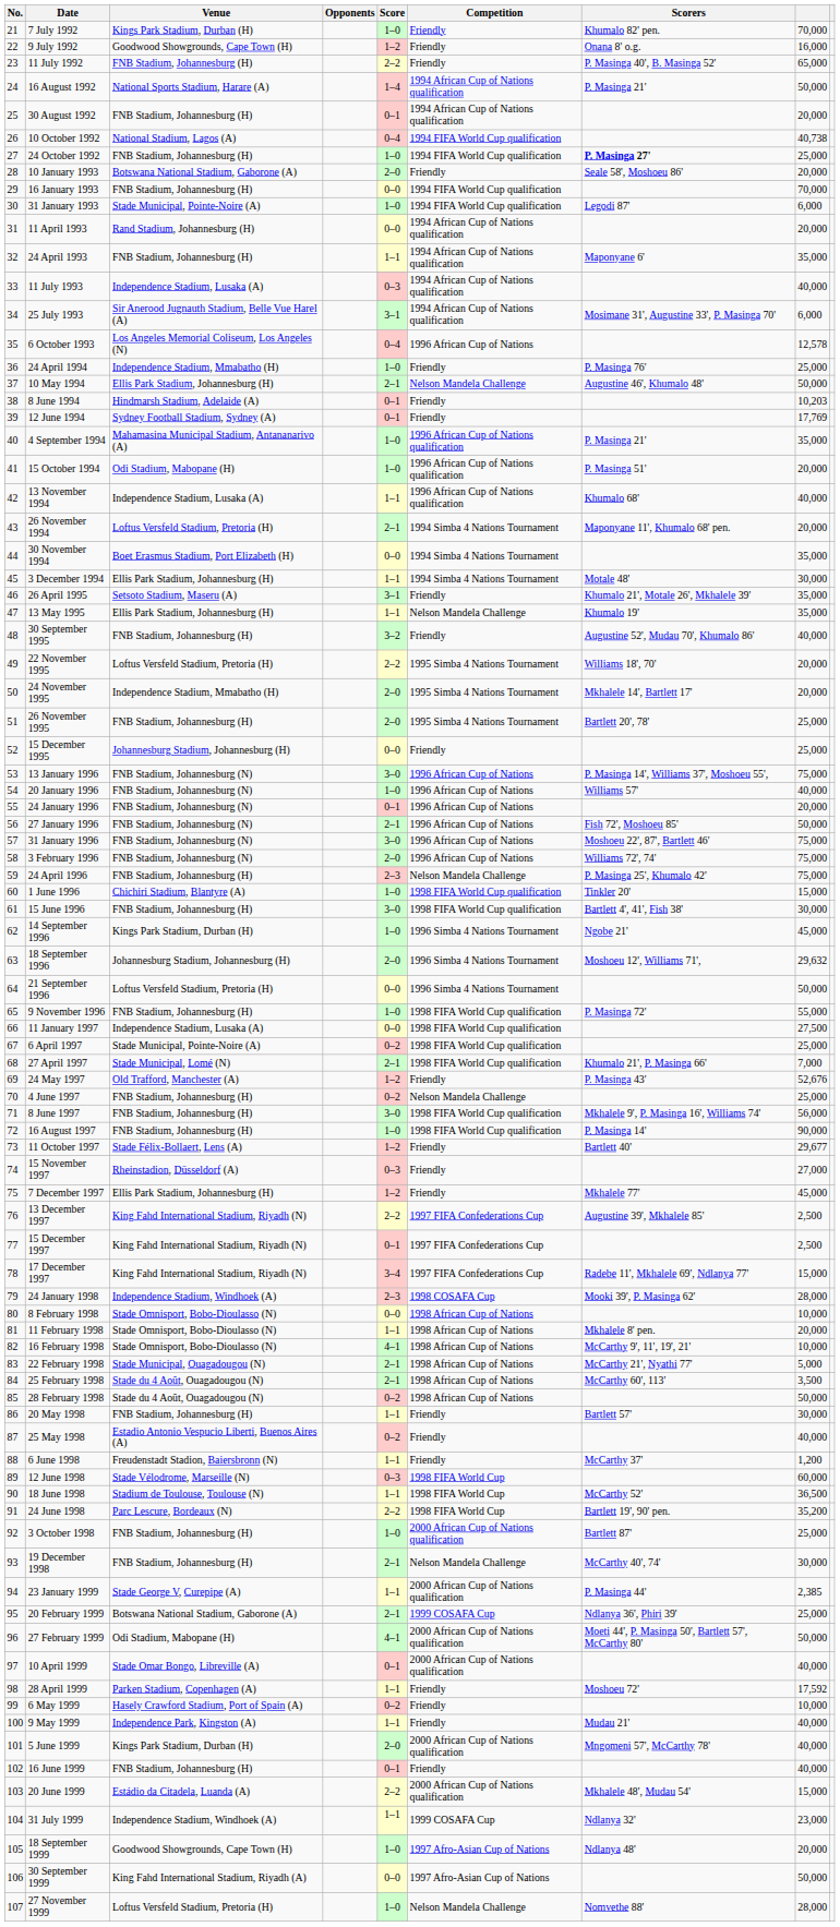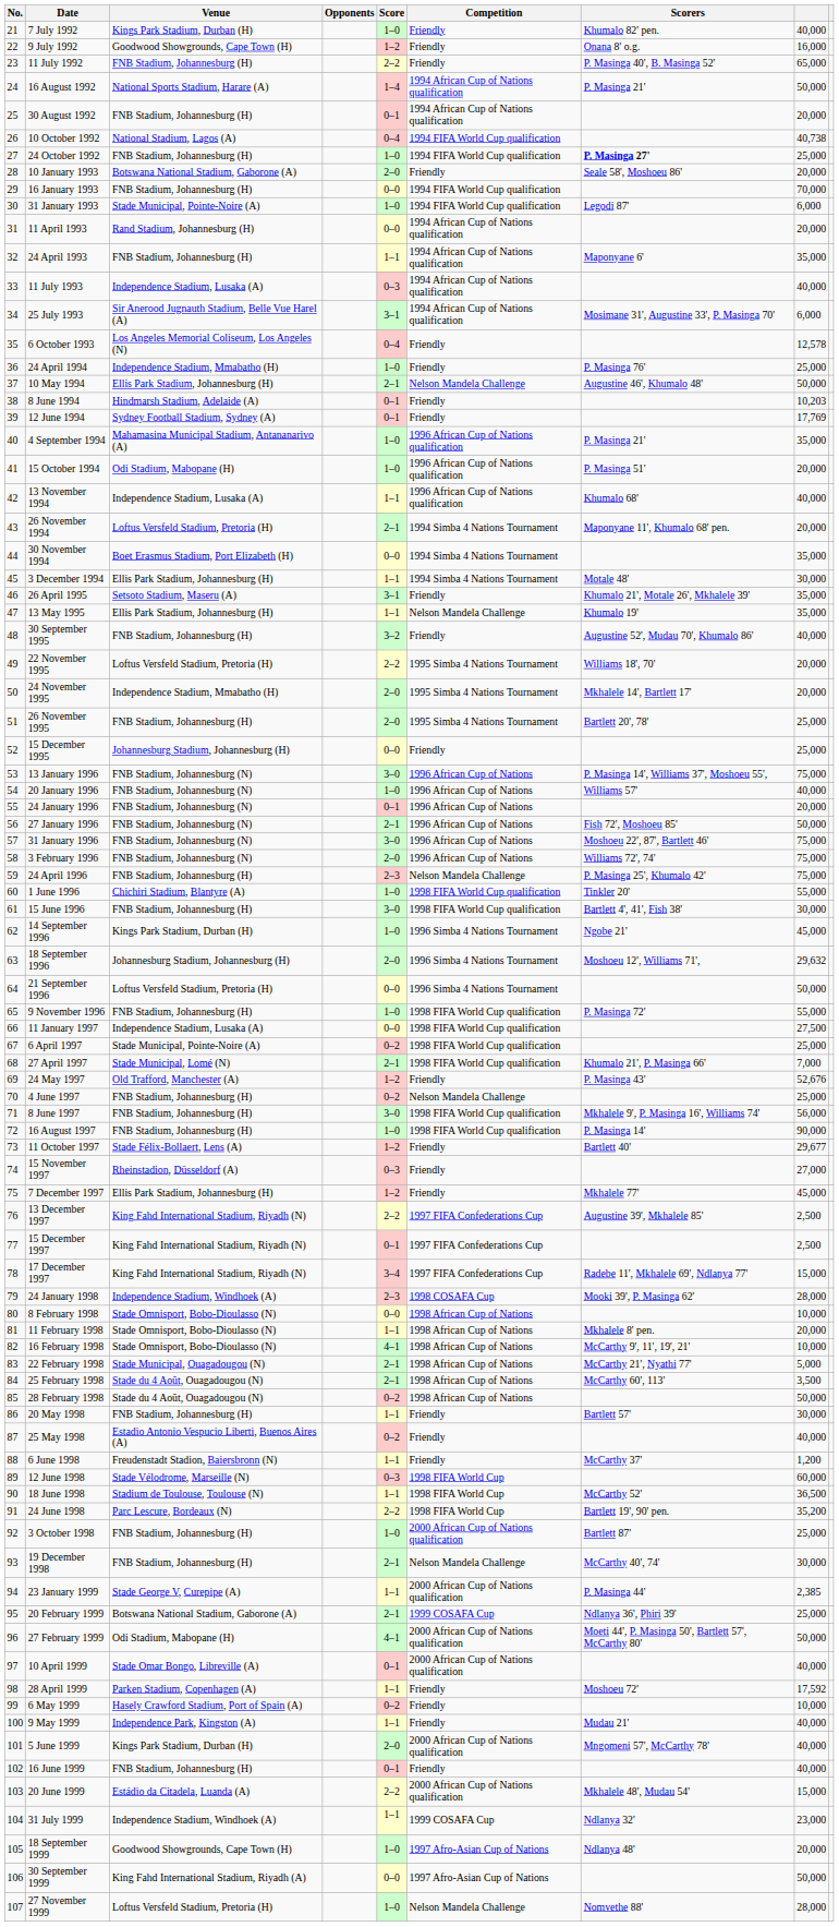7 July 1992 | column 8: 70,000 -> 40,000
6 October 1993 | Competition: 1996 African Cup of Nations -> Friendly
1 June 1996 | column 8: 15,000 -> 55,000
